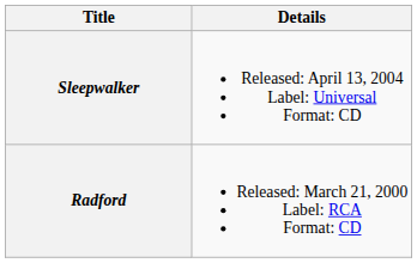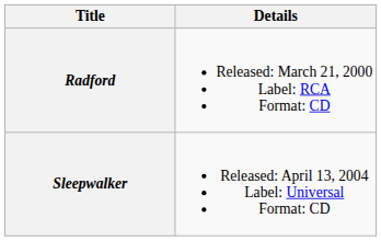rows swapped: Radford <-> Sleepwalker
